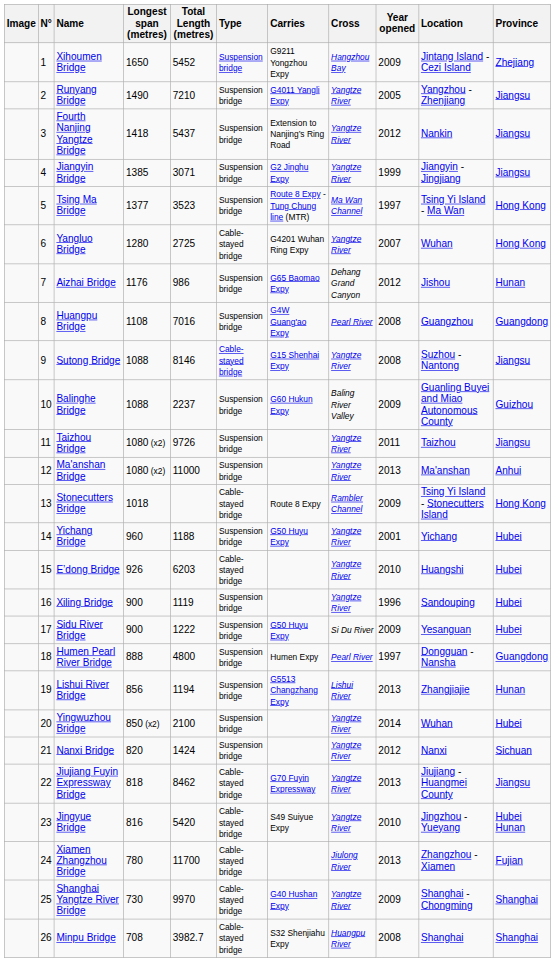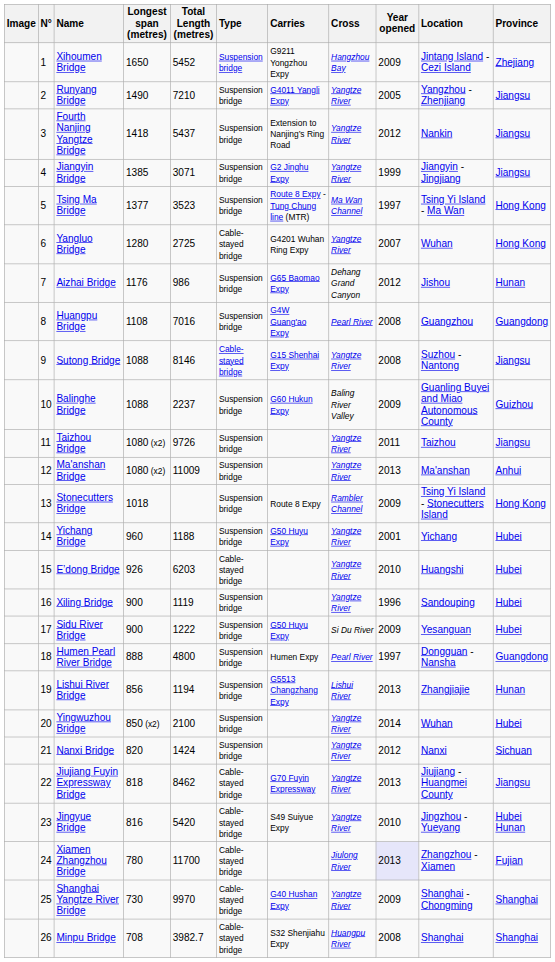Ma'anshan Bridge | Total Length (metres): 11000 -> 11009
Stonecutters Bridge | Type: Cable-stayed bridge -> Suspension bridge
Xiamen Zhangzhou Bridge | Year opened: no background -> lavender background
